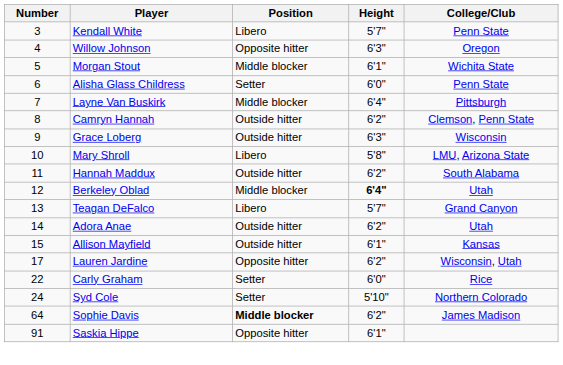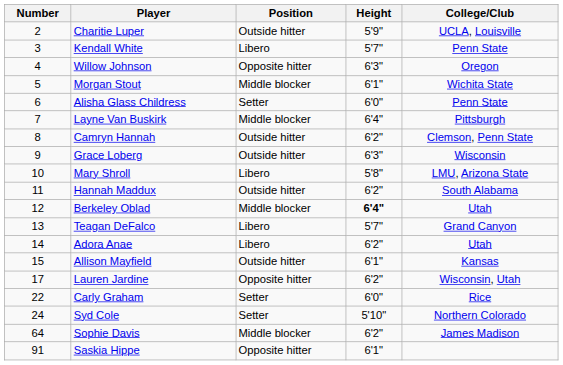+ row: 2 | Charitie Luper | Outside hitter | 5'9" | UCLA, Louisville
Adora Anae | Position: Outside hitter -> Libero
Sophie Davis | Position: bold -> normal
